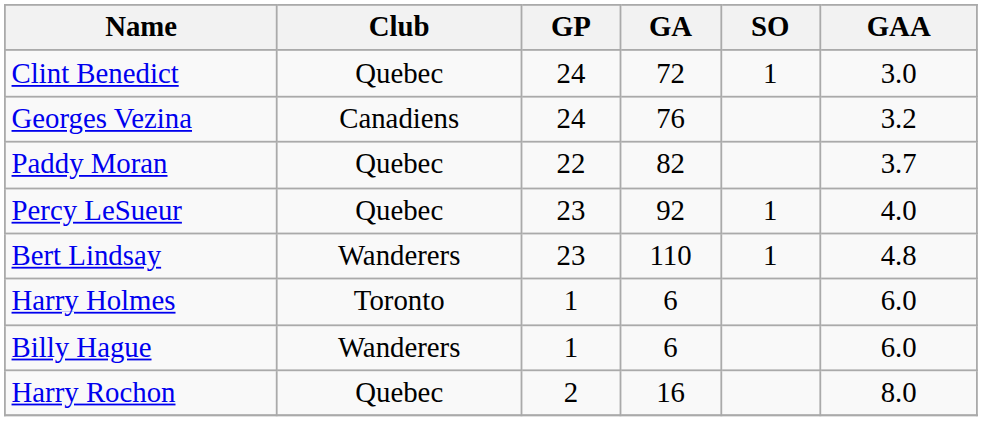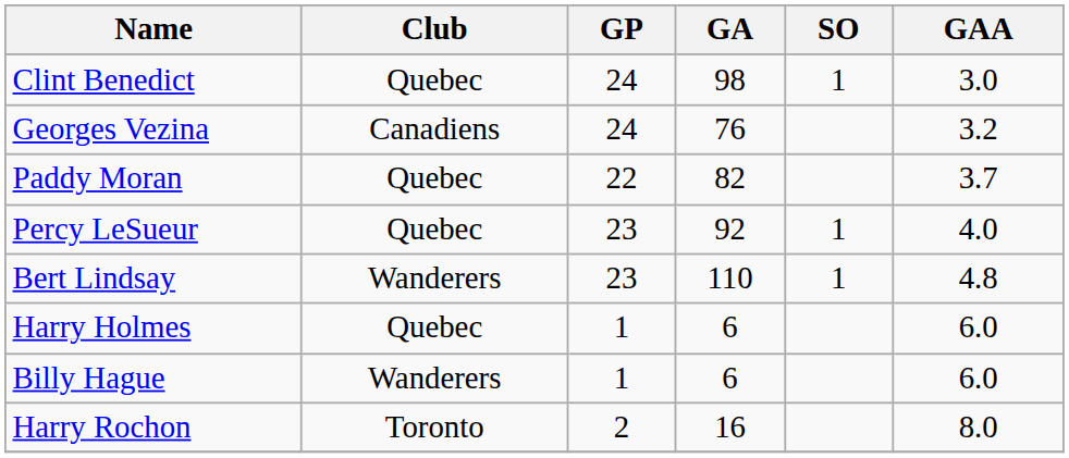Clint Benedict | GA: 72 -> 98
Harry Holmes | Club: Toronto -> Quebec
Harry Rochon | Club: Quebec -> Toronto
